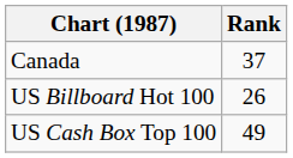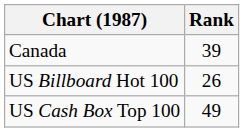Canada | Rank: 37 -> 39
